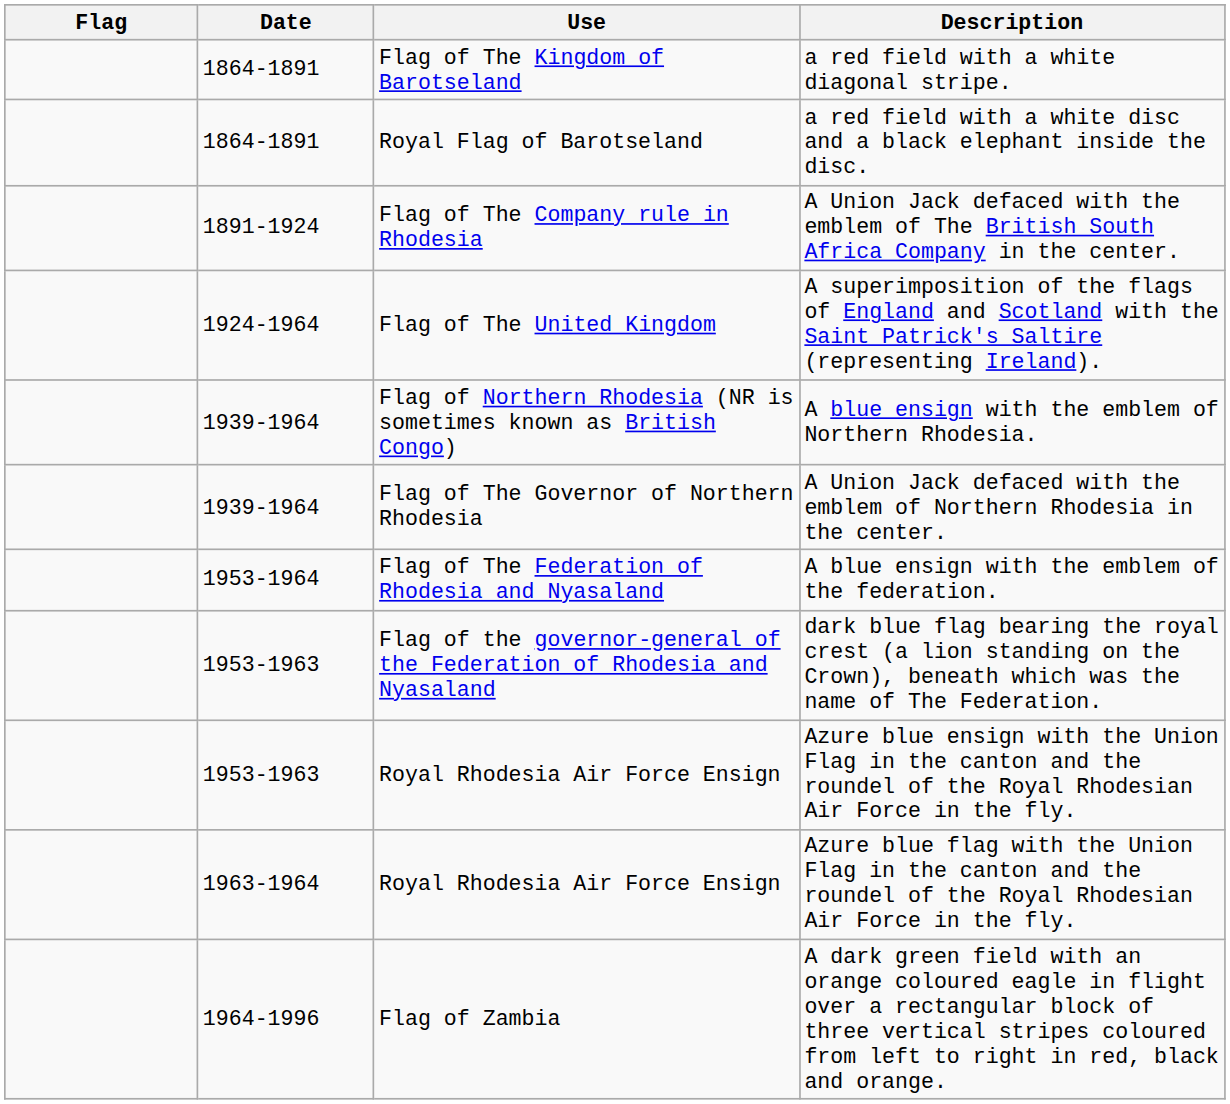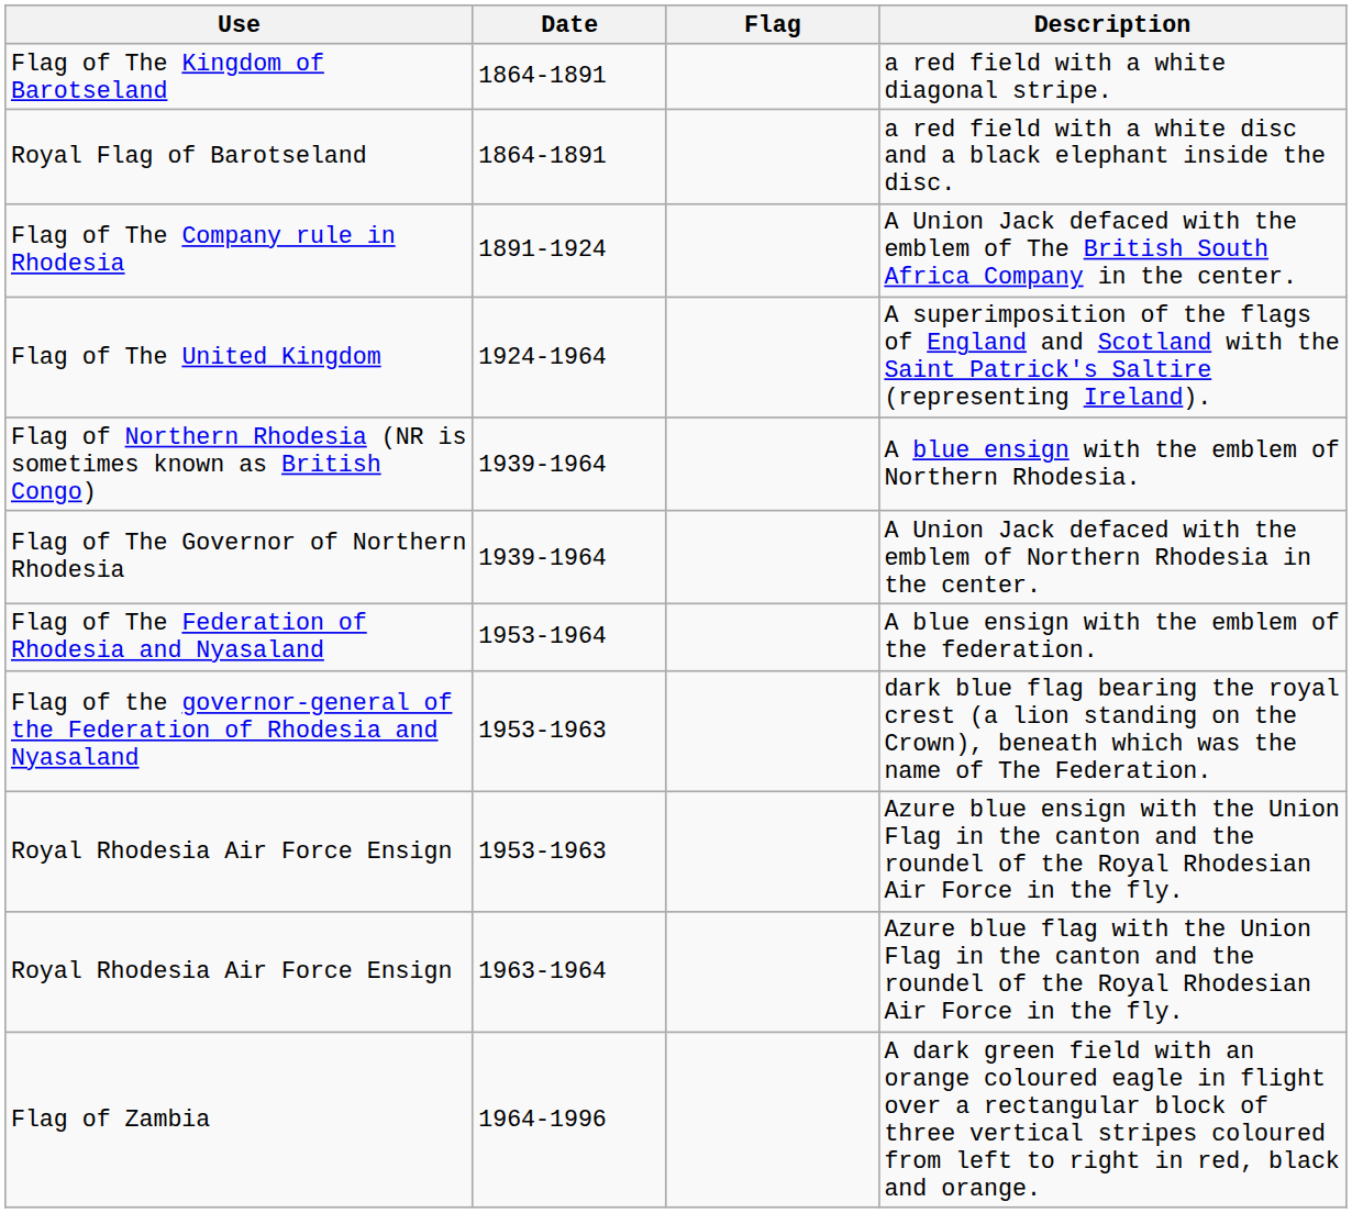columns swapped: Flag <-> Use
